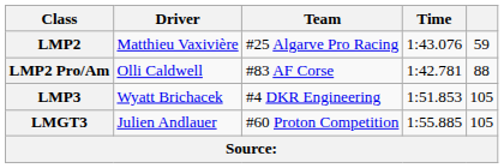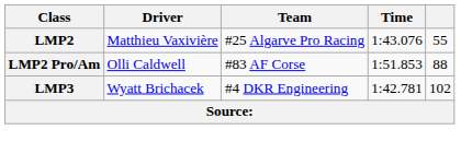LMP2 | column 5: 59 -> 55
LMP2 Pro/Am | Time: 1:42.781 -> 1:51.853
LMP3 | Time: 1:51.853 -> 1:42.781
LMP3 | column 5: 105 -> 102
- row: LMGT3 | Julien Andlauer | #60 Proton Competition | 1:55.885 | 105
